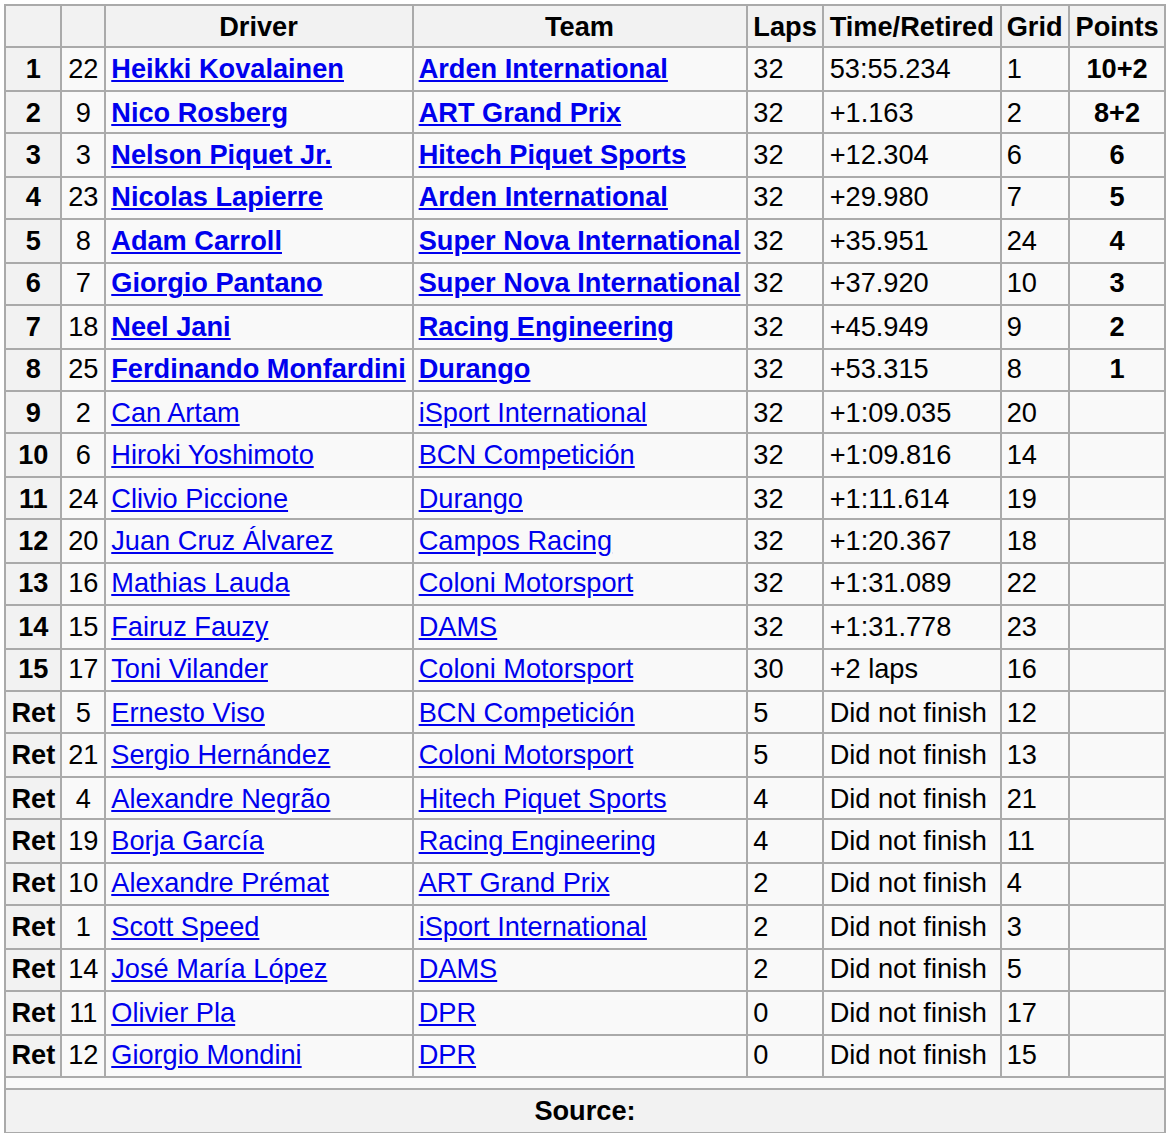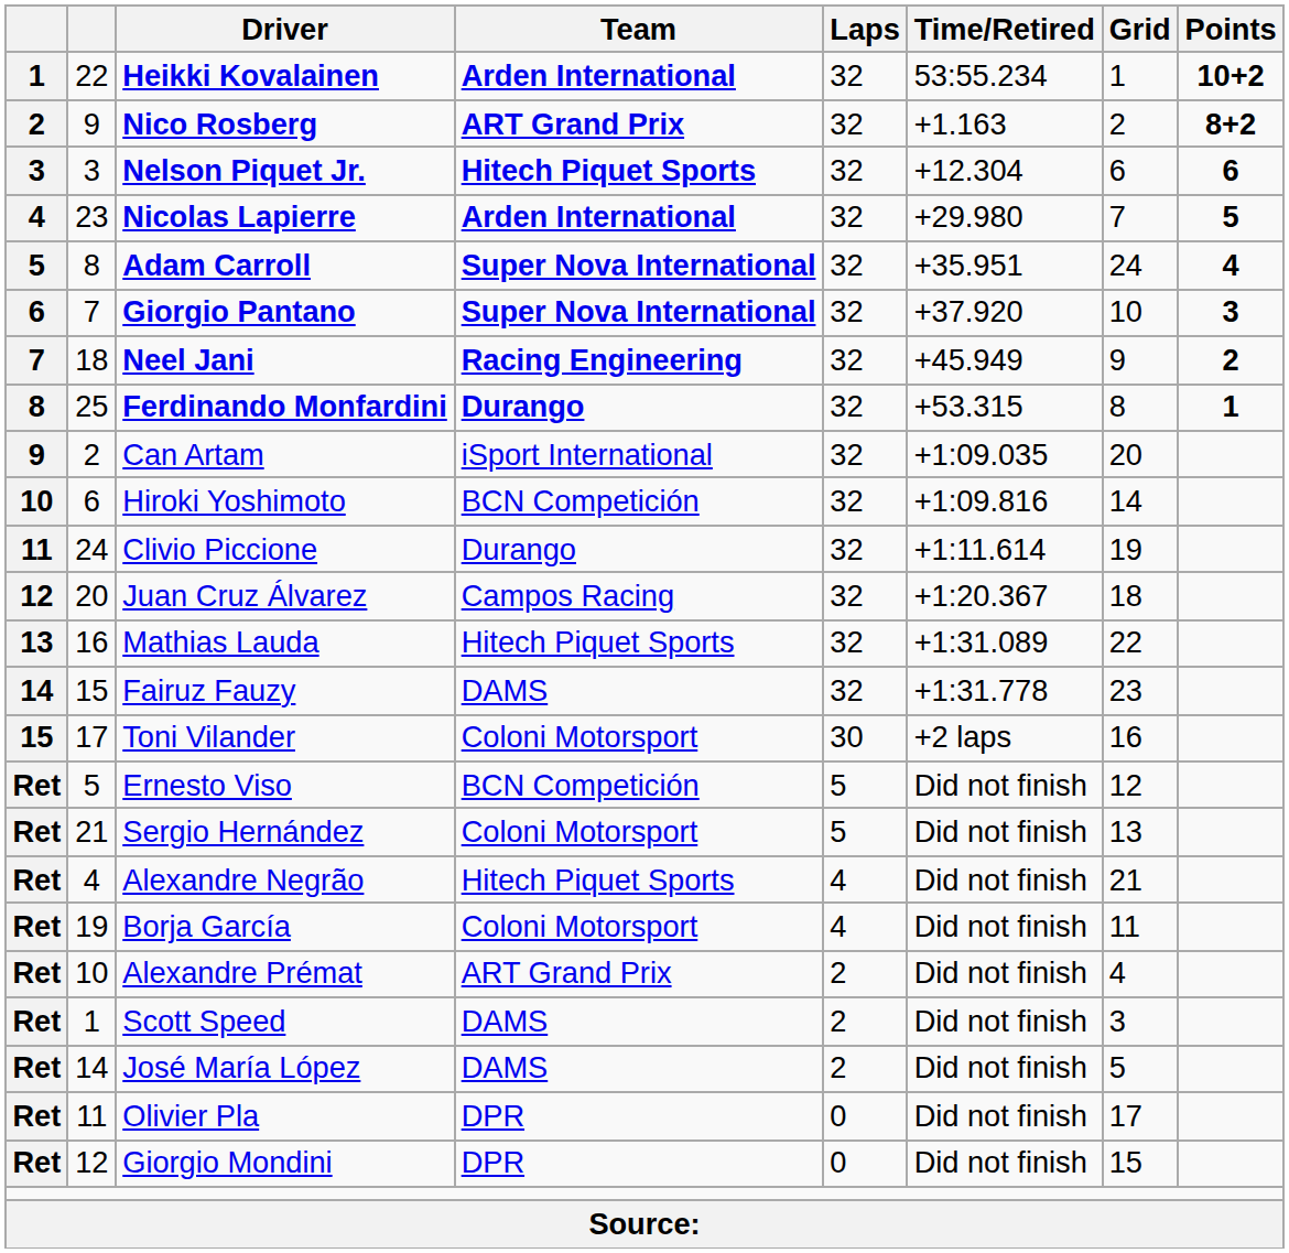Mathias Lauda | Team: Coloni Motorsport -> Hitech Piquet Sports
Borja García | Team: Racing Engineering -> Coloni Motorsport
Scott Speed | Team: iSport International -> DAMS
